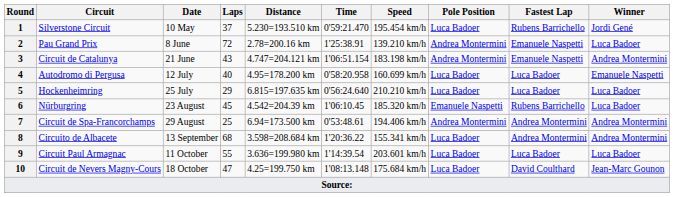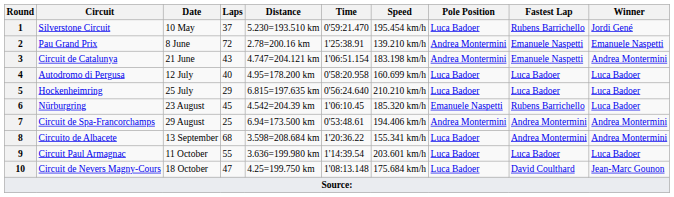2 | Winner: Luca Badoer -> Emanuele Naspetti
4 | Winner: Emanuele Naspetti -> Luca Badoer
